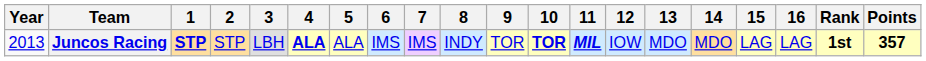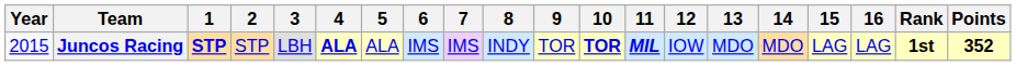Juncos Racing | Year: 2013 -> 2015
Juncos Racing | Points: 357 -> 352
